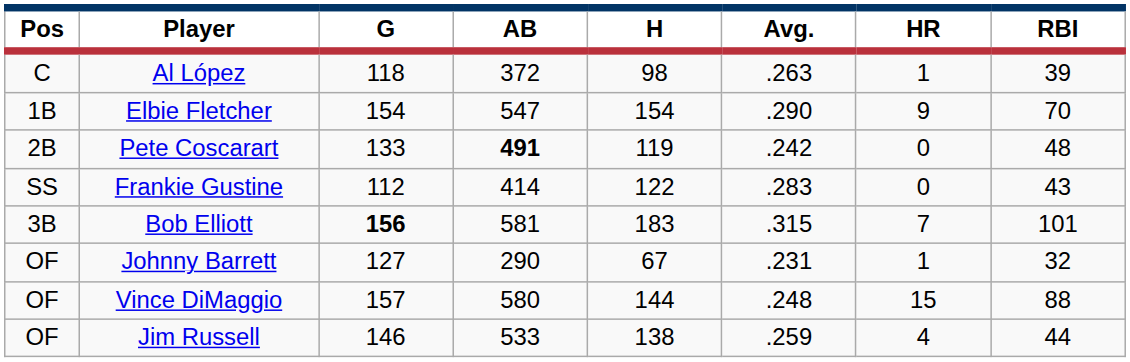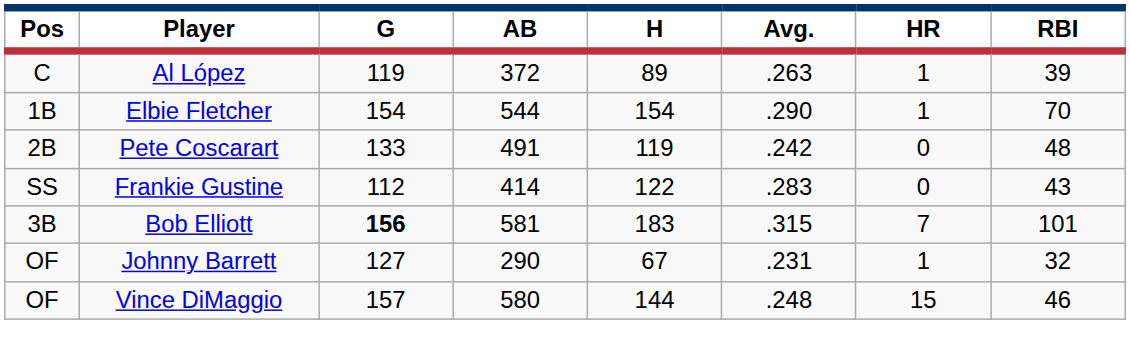Al López | G: 118 -> 119
Al López | H: 98 -> 89
Elbie Fletcher | AB: 547 -> 544
Elbie Fletcher | HR: 9 -> 1
Pete Coscarart | AB: bold -> normal
Vince DiMaggio | RBI: 88 -> 46
- row: OF | Jim Russell | 146 | 533 | 138 | .259 | 4 | 44
